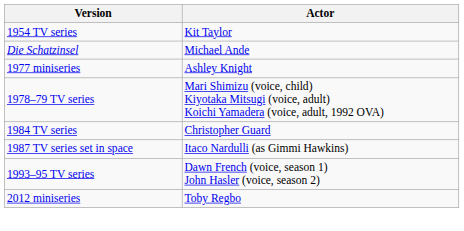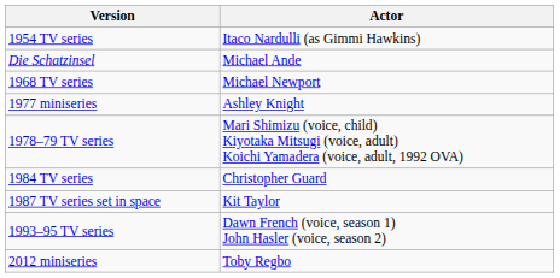1954 TV series | Actor: Kit Taylor -> Itaco Nardulli (as Gimmi Hawkins)
+ row: 1968 TV series | Michael Newport
1987 TV series set in space | Actor: Itaco Nardulli (as Gimmi Hawkins) -> Kit Taylor
